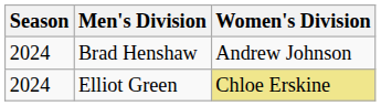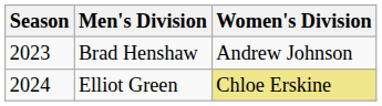Brad Henshaw | Season: 2024 -> 2023
